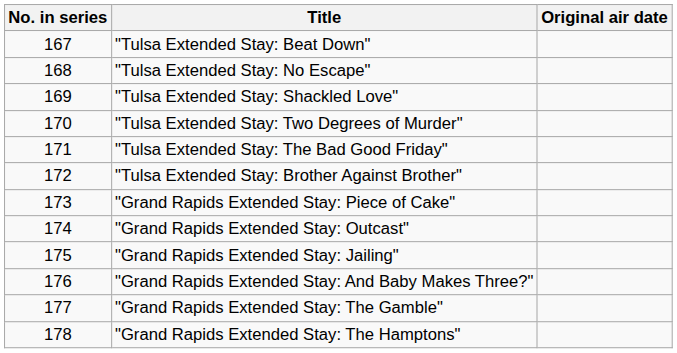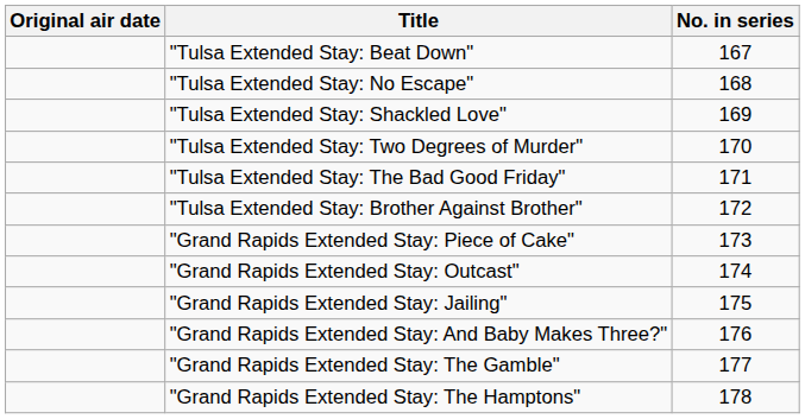columns swapped: No. in series <-> Original air date
